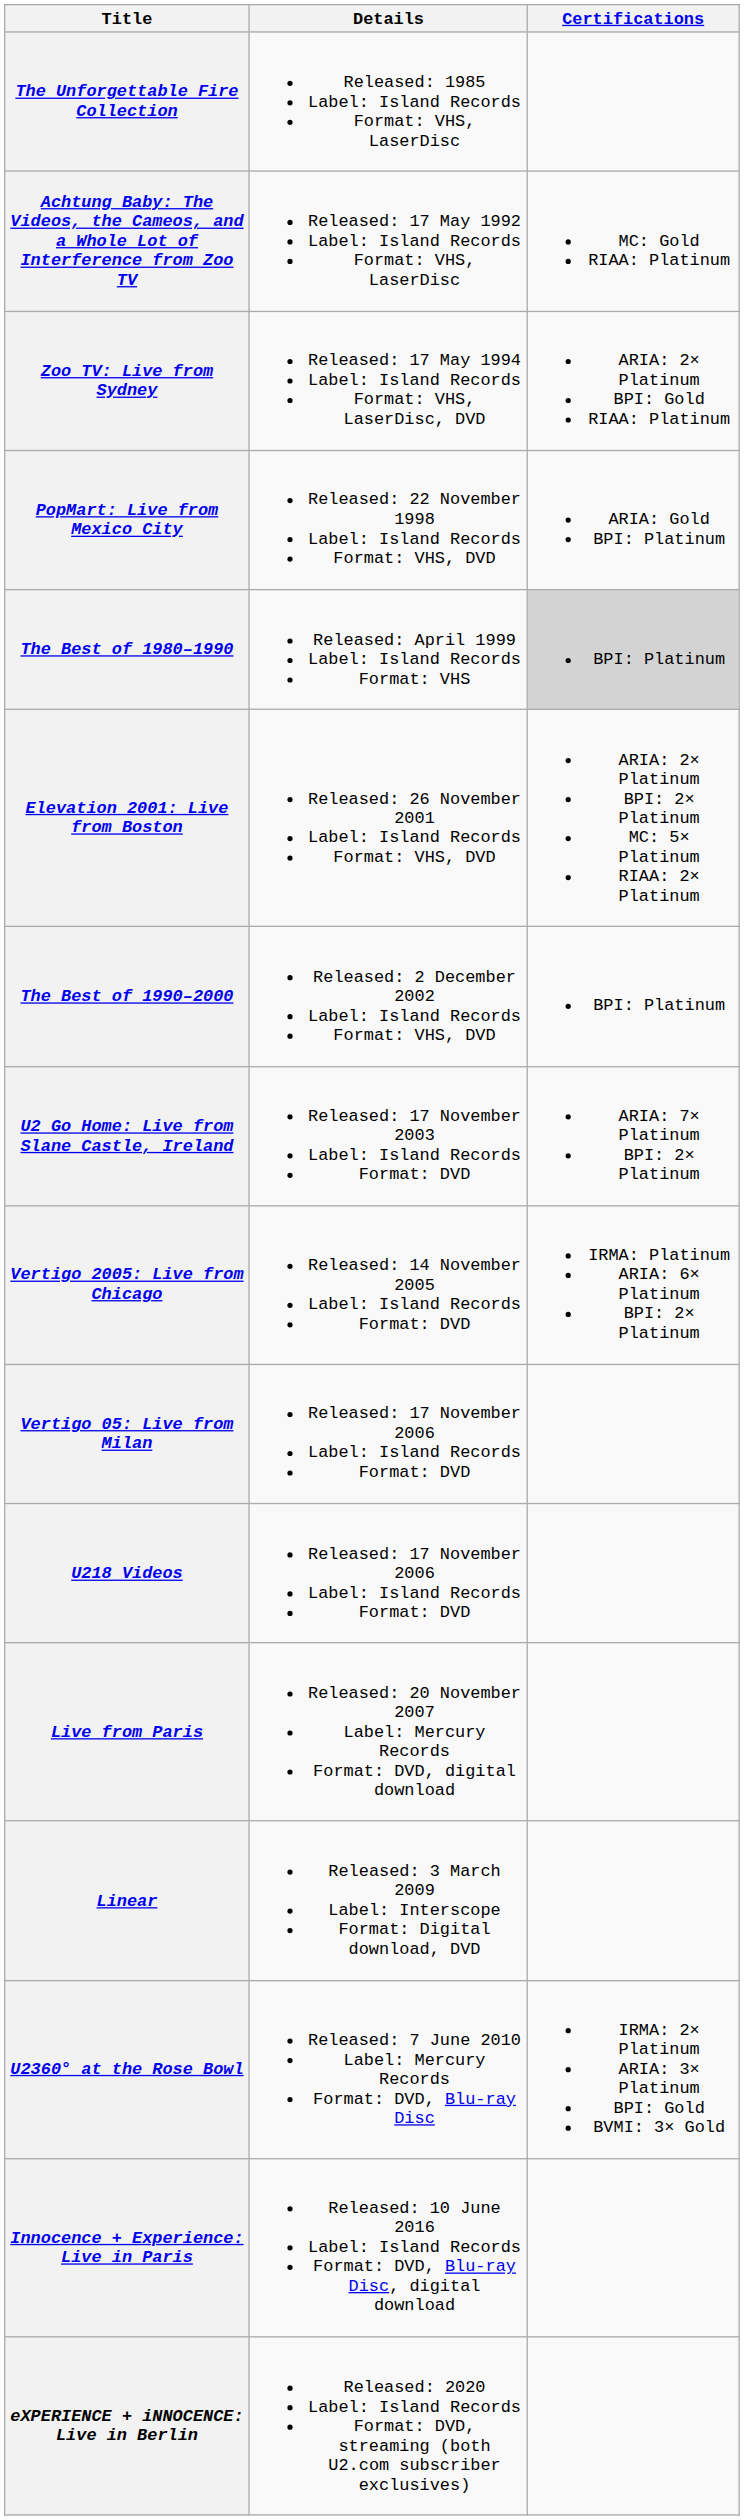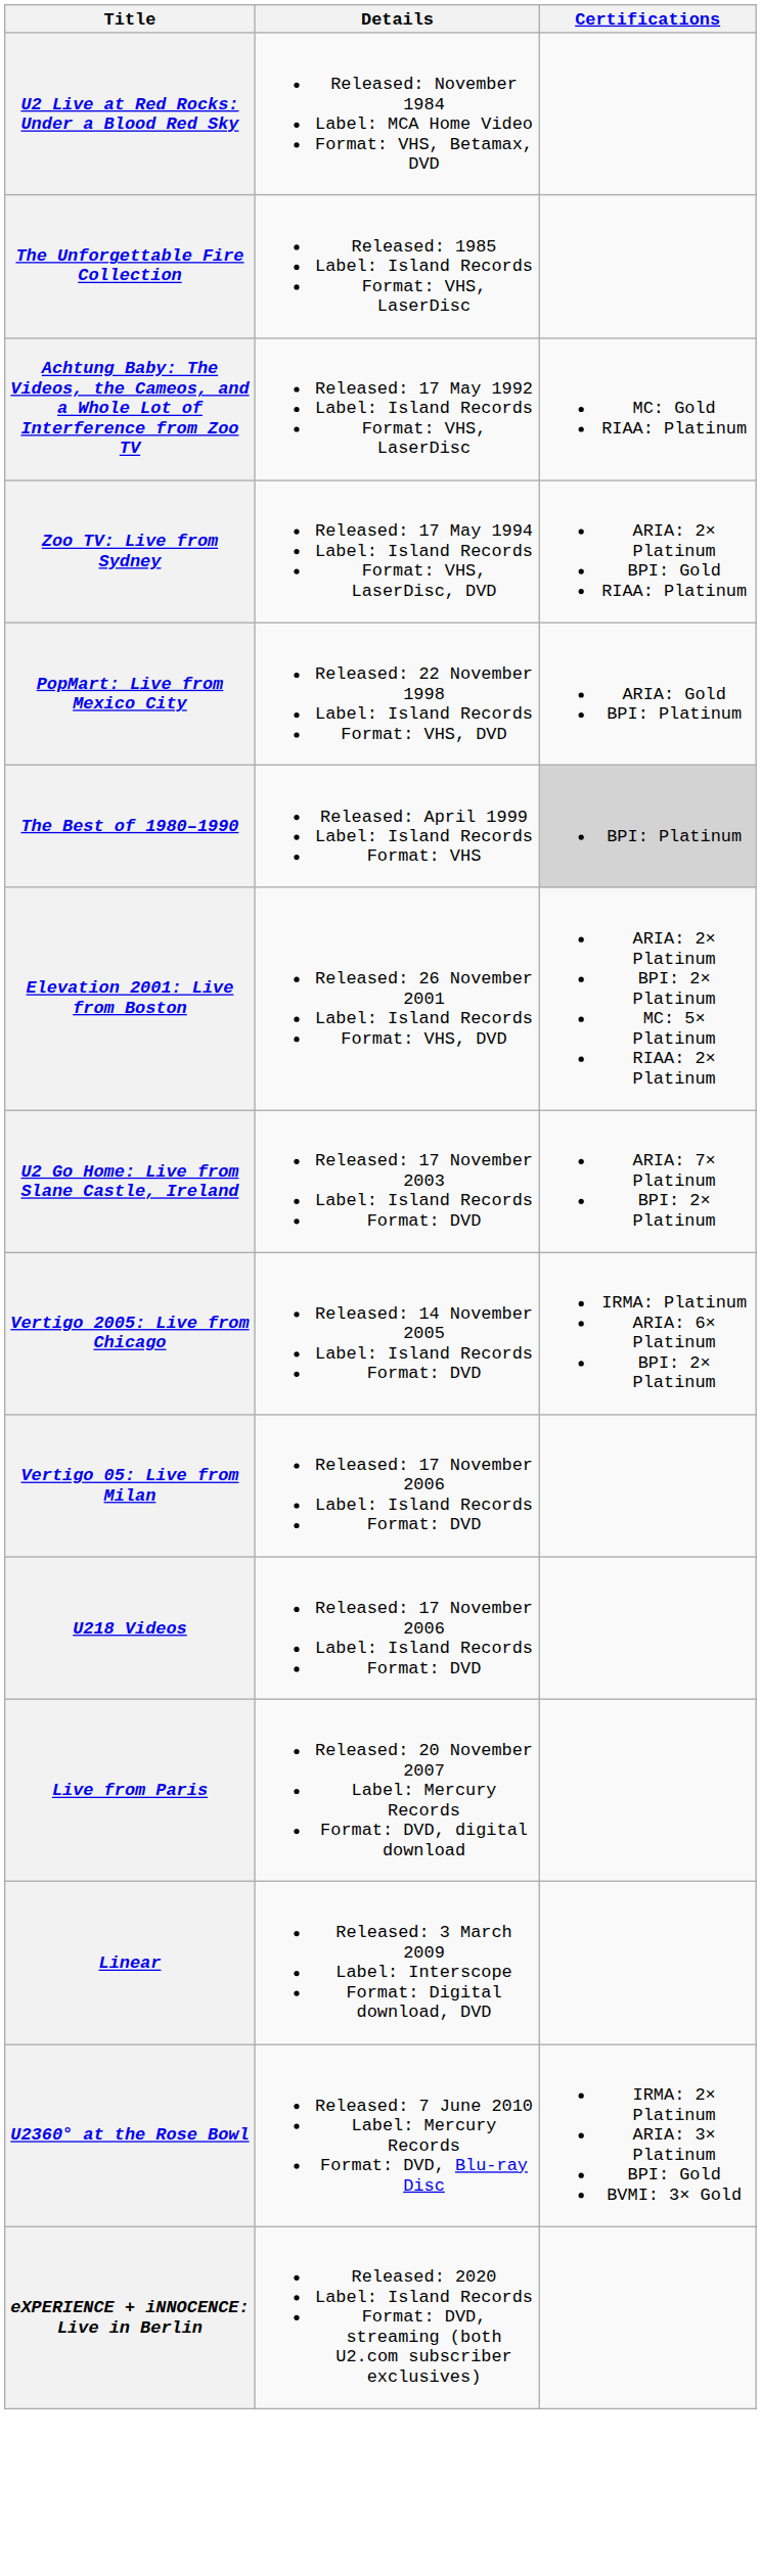+ row: U2 Live at Red Rocks: Under a Blood Red Sky | Released: November 1984 Label: MCA Home Video Format: VHS, Betamax, DVD
- row: The Best of 1990–2000 | Released: 2 December 2002 Label: Island Records Format: VHS, DVD | BPI: Platinum
- row: Innocence + Experience: Live in Paris | Released: 10 June 2016 Label: Island Records Format: DVD, Blu-ray Disc, digital download
